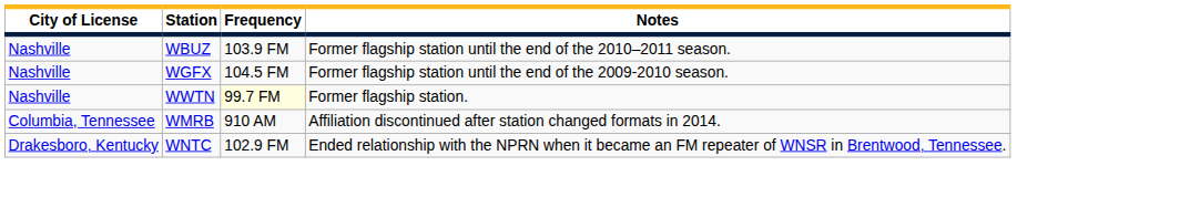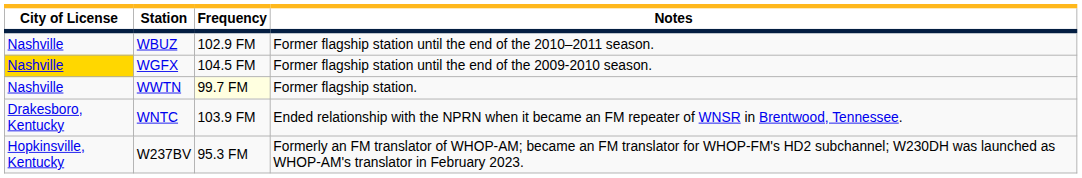WBUZ | Frequency: 103.9 FM -> 102.9 FM
WGFX | City of License: no background -> gold background
- row: Columbia, Tennessee | WMRB | 910 AM | Affiliation discontinued after station changed formats in 2014.
WNTC | Frequency: 102.9 FM -> 103.9 FM
+ row: Hopkinsville, Kentucky | W237BV | 95.3 FM | Formerly an FM translator of WHOP-AM; became an FM translator for WHOP-FM's HD2 subchannel; W230DH was launched as WHOP-AM's translator in February 2023.
